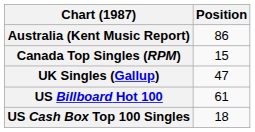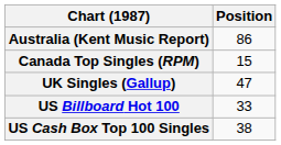US Billboard Hot 100 | Position: 61 -> 33
US Cash Box Top 100 Singles | Position: 18 -> 38
